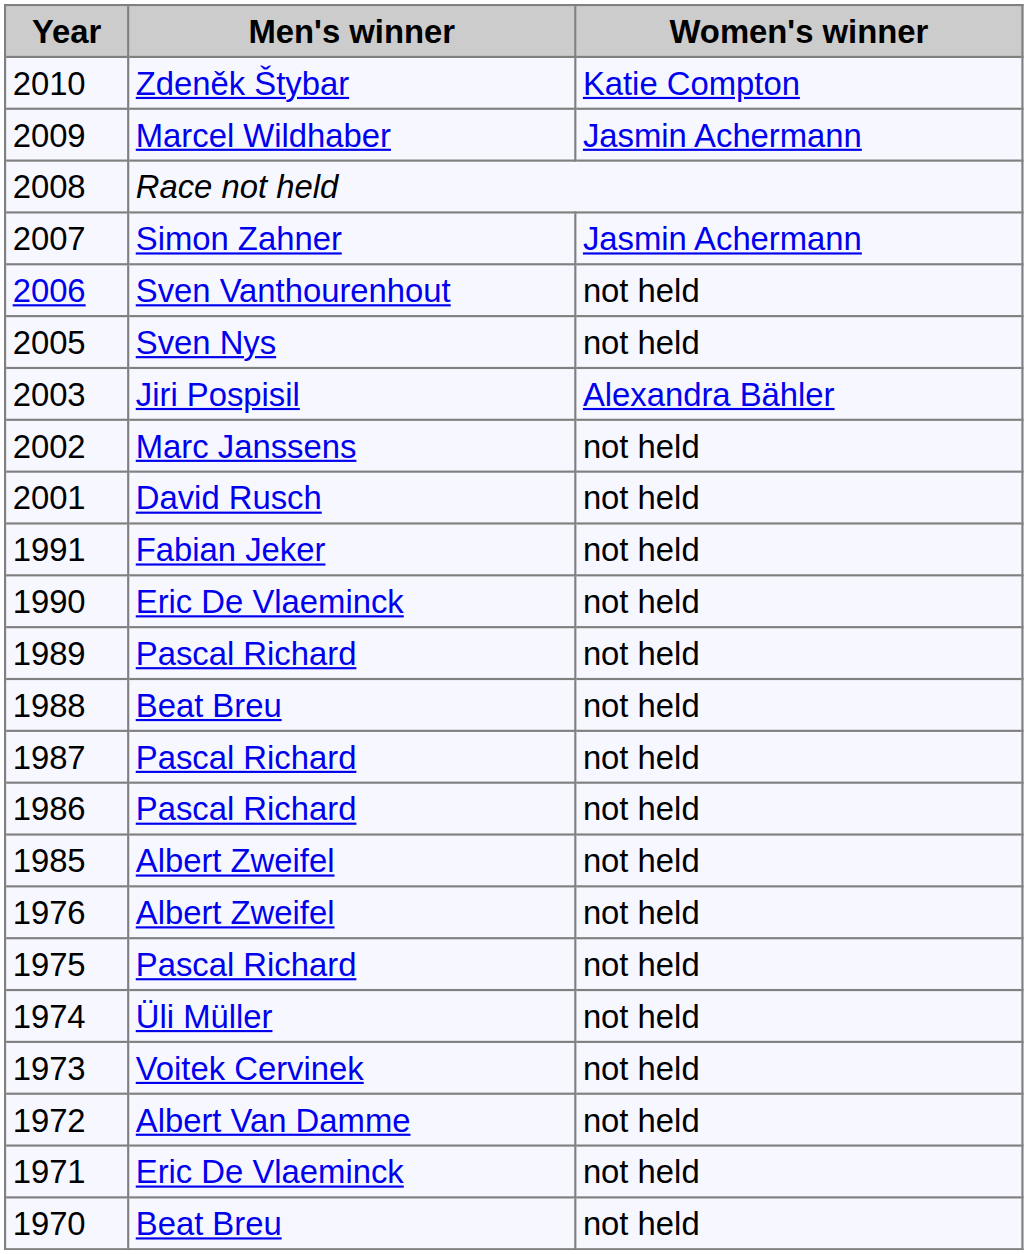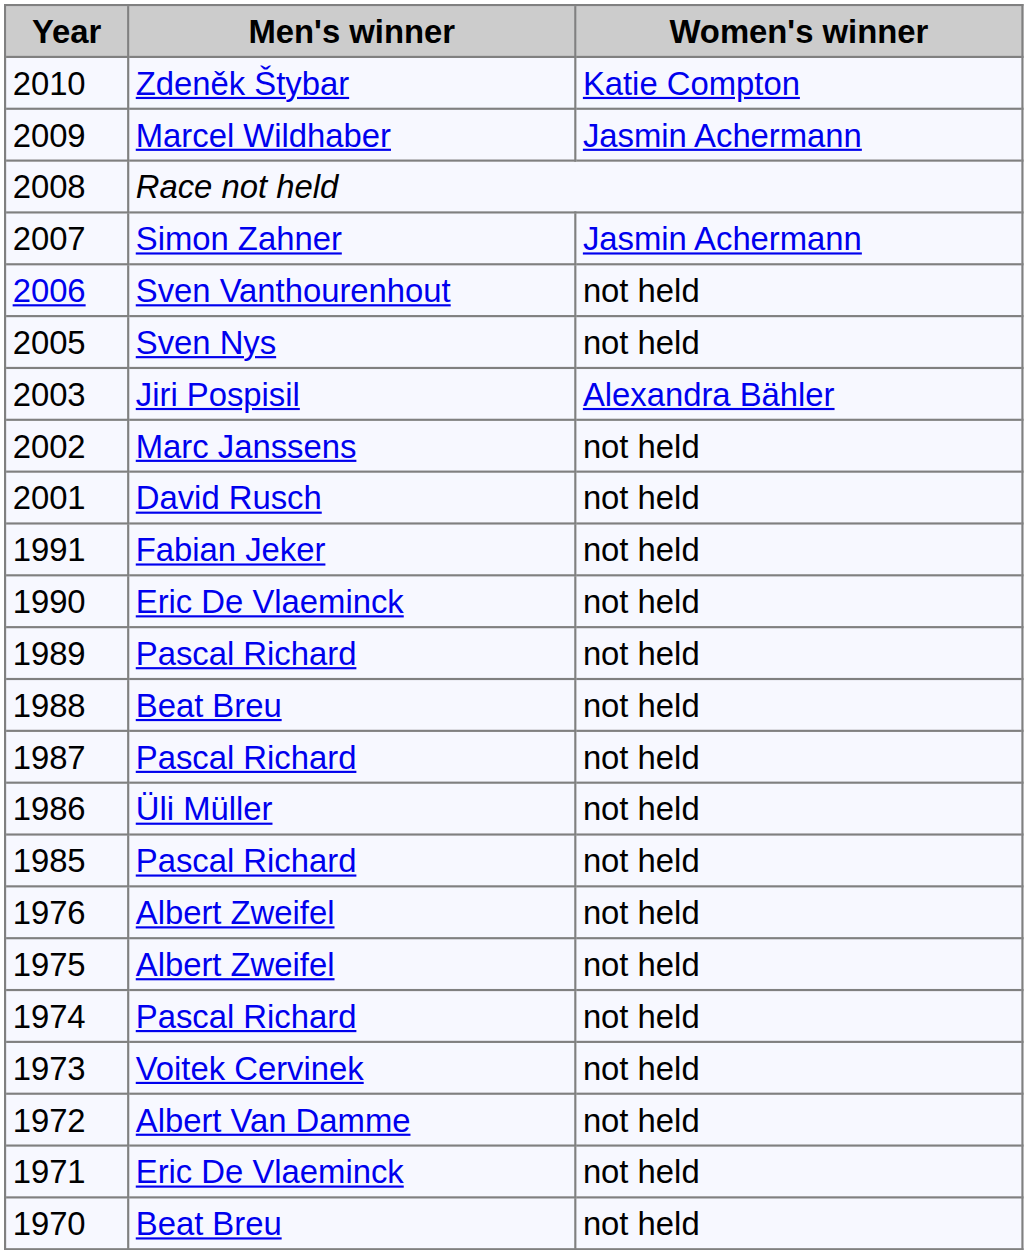1986 | Men's winner: Pascal Richard -> Üli Müller
1985 | Men's winner: Albert Zweifel -> Pascal Richard
1975 | Men's winner: Pascal Richard -> Albert Zweifel
1974 | Men's winner: Üli Müller -> Pascal Richard
